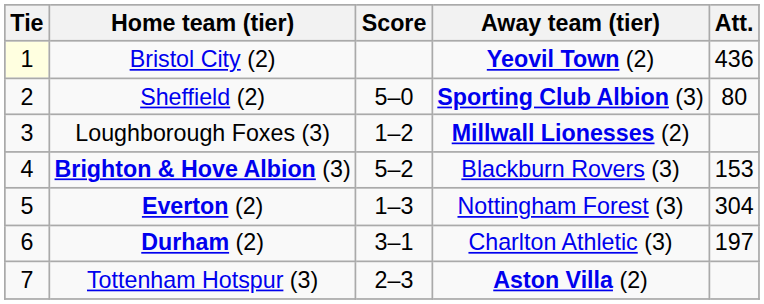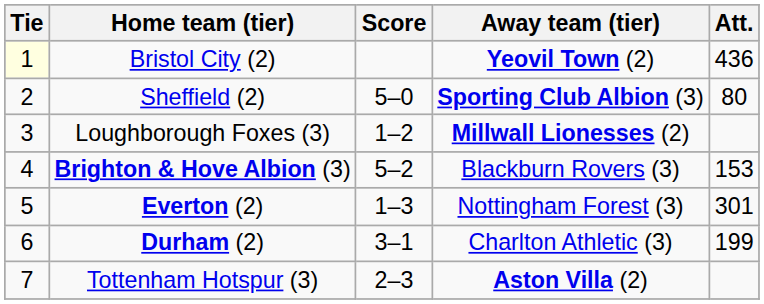Everton (2) | Att.: 304 -> 301
Durham (2) | Att.: 197 -> 199
